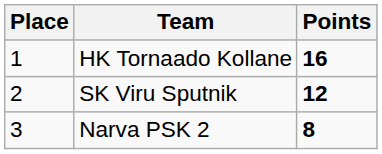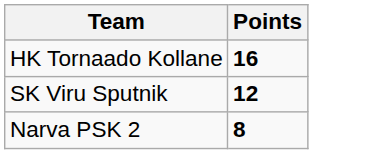- column: Place | 1 | 2 | 3
